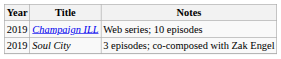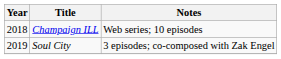Champaign ILL | Year: 2019 -> 2018
